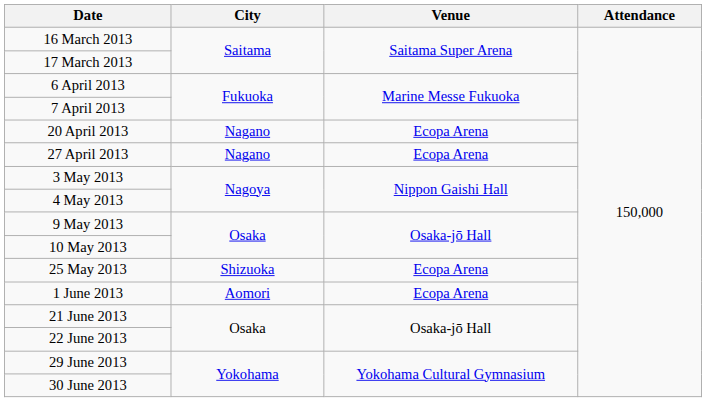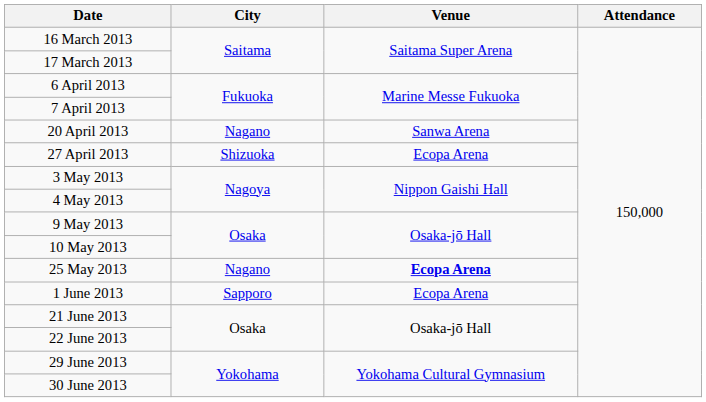20 April 2013 | Venue: Ecopa Arena -> Sanwa Arena
27 April 2013 | City: Nagano -> Shizuoka
25 May 2013 | City: Shizuoka -> Nagano
25 May 2013 | Venue: normal -> bold
1 June 2013 | City: Aomori -> Sapporo
